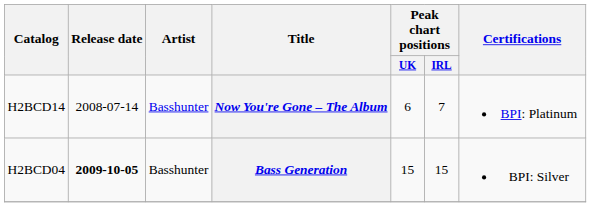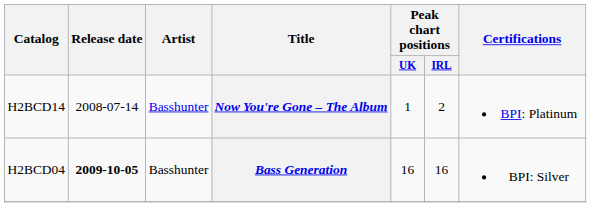Now You're Gone – The Album | Peak chart positions / UK: 6 -> 1
Now You're Gone – The Album | Peak chart positions / IRL: 7 -> 2
Bass Generation | Peak chart positions / UK: 15 -> 16
Bass Generation | Peak chart positions / IRL: 15 -> 16
